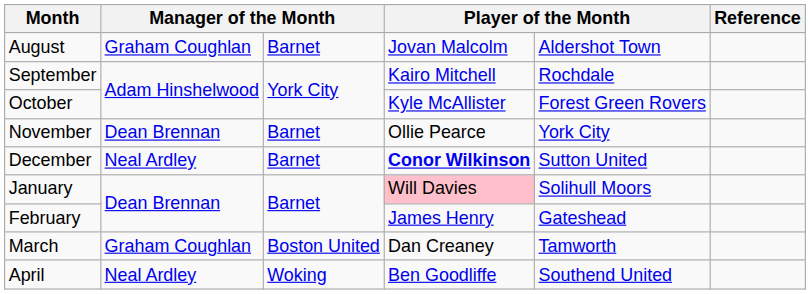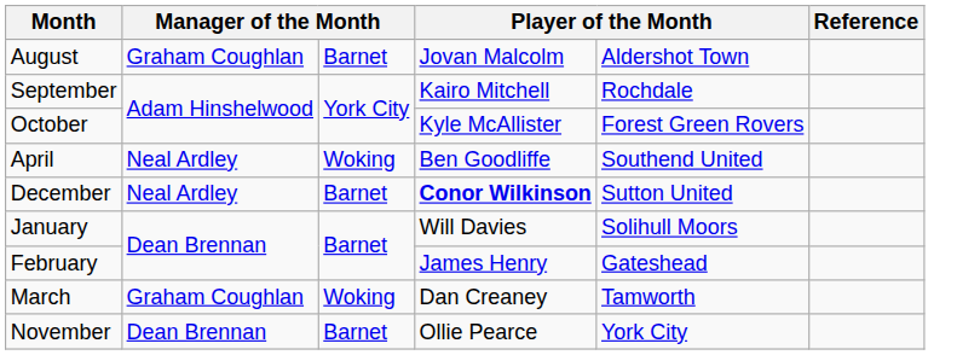rows swapped: November <-> April
January | column 4: pink background -> no background
March | column 3: Boston United -> Woking
